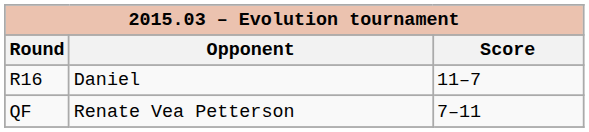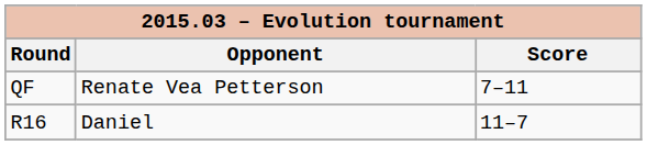rows swapped: R16 <-> QF
